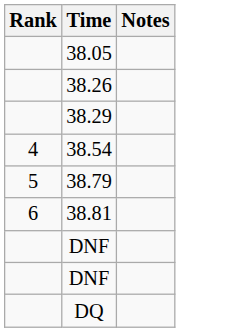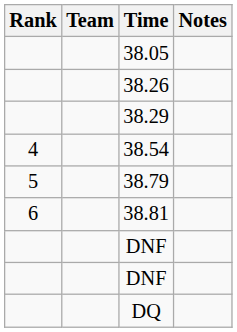+ column: Team
